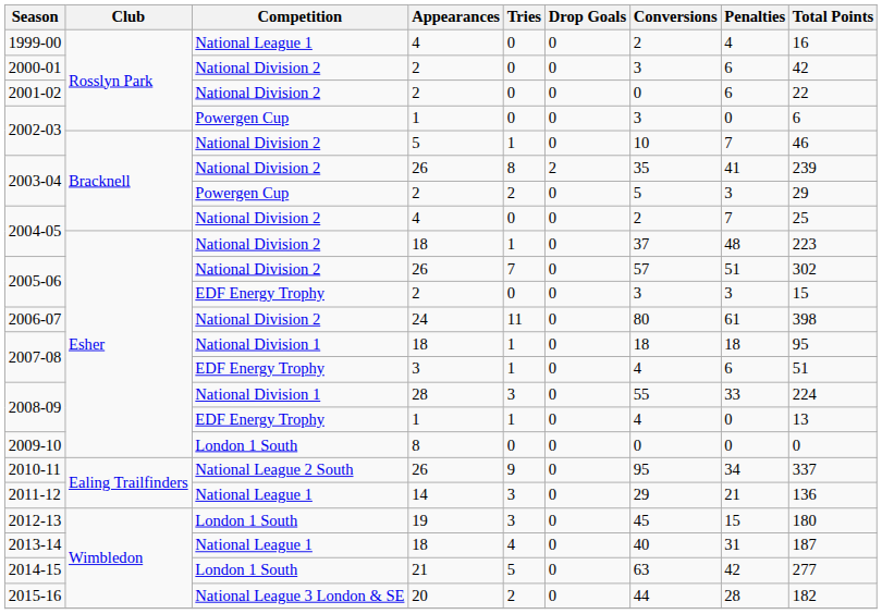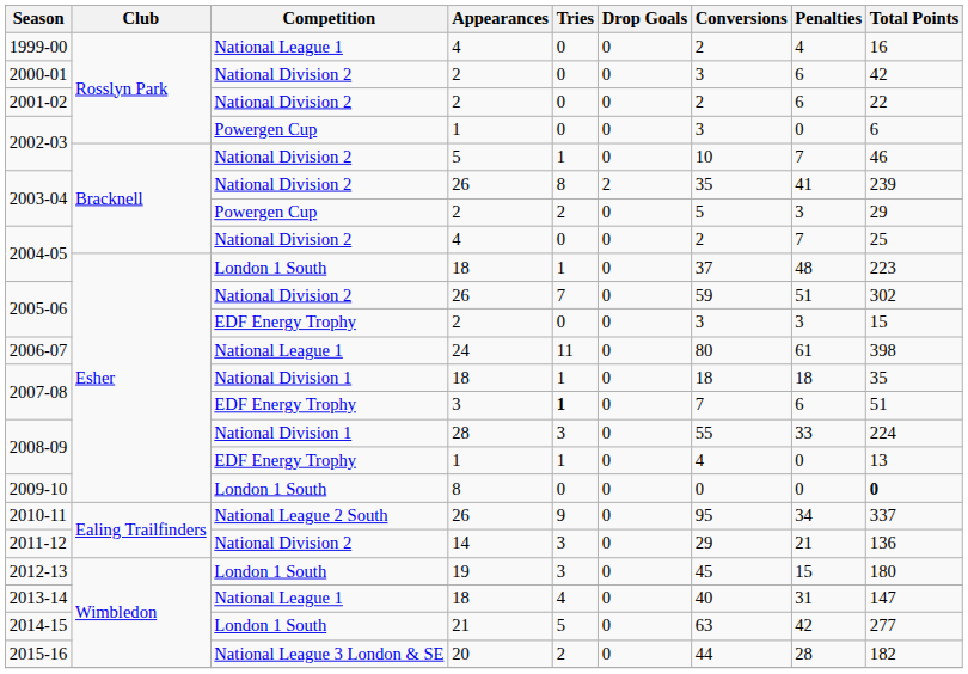2001-02 | Conversions: 0 -> 2
2004-05 / 18 | Competition: National Division 2 -> London 1 South
2005-06 / 26 | Conversions: 57 -> 59
2006-07 | Competition: National Division 2 -> National League 1
2007-08 / 18 | Total Points: 95 -> 35
2007-08 / 3 | Tries: normal -> bold
2007-08 / 3 | Conversions: 4 -> 7
2009-10 | Total Points: normal -> bold
2011-12 | Competition: National League 1 -> National Division 2
2013-14 | Total Points: 187 -> 147
